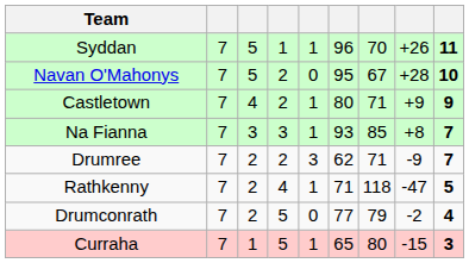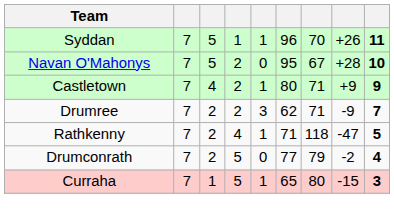- row: Na Fianna | 7 | 3 | 3 | 1 | 93 | 85 | +8 | 7
